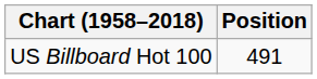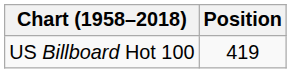US Billboard Hot 100 | Position: 491 -> 419
